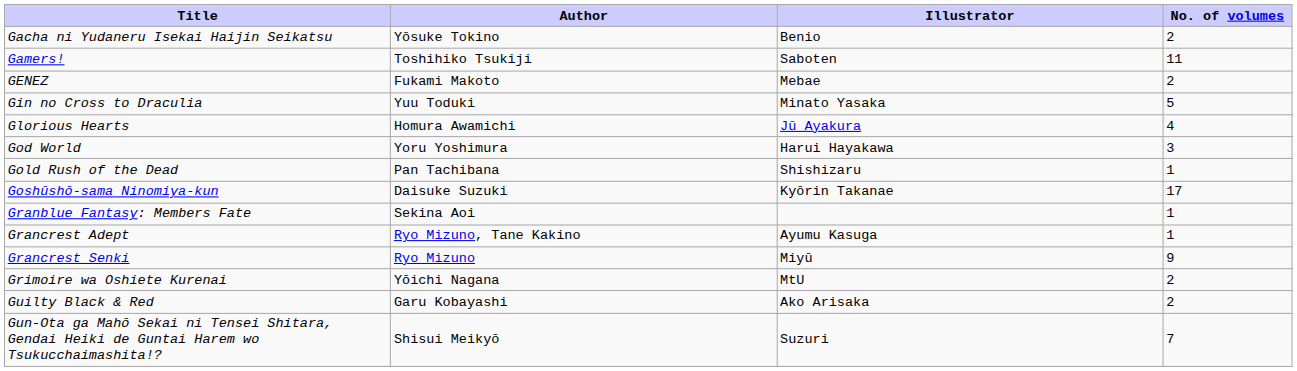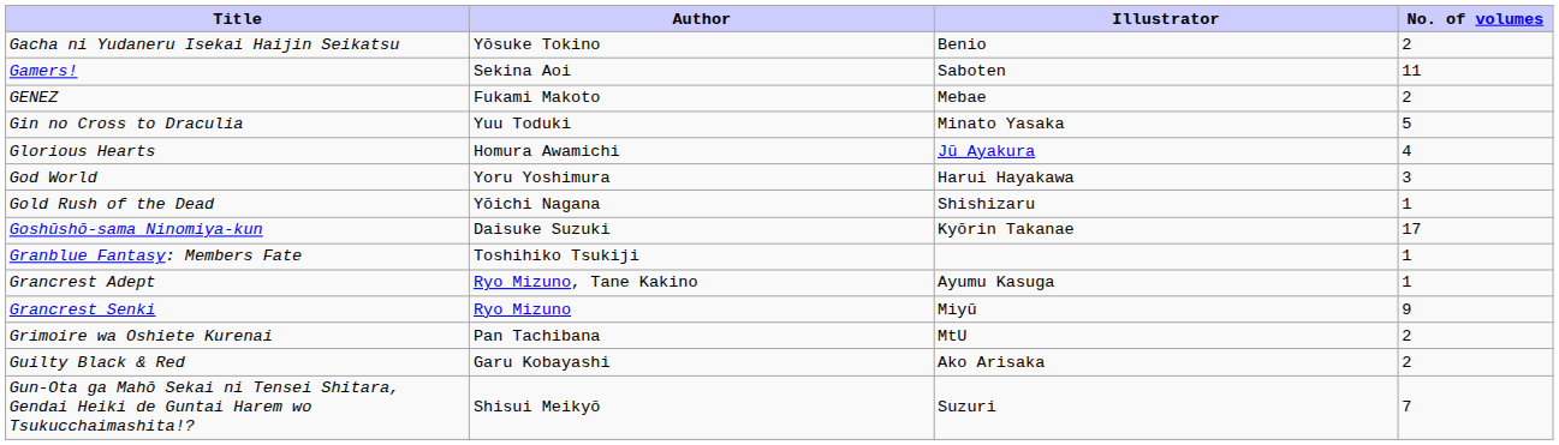Gamers! | Author: Toshihiko Tsukiji -> Sekina Aoi
Gold Rush of the Dead | Author: Pan Tachibana -> Yōichi Nagana
Granblue Fantasy: Members Fate | Author: Sekina Aoi -> Toshihiko Tsukiji
Grimoire wa Oshiete Kurenai | Author: Yōichi Nagana -> Pan Tachibana
